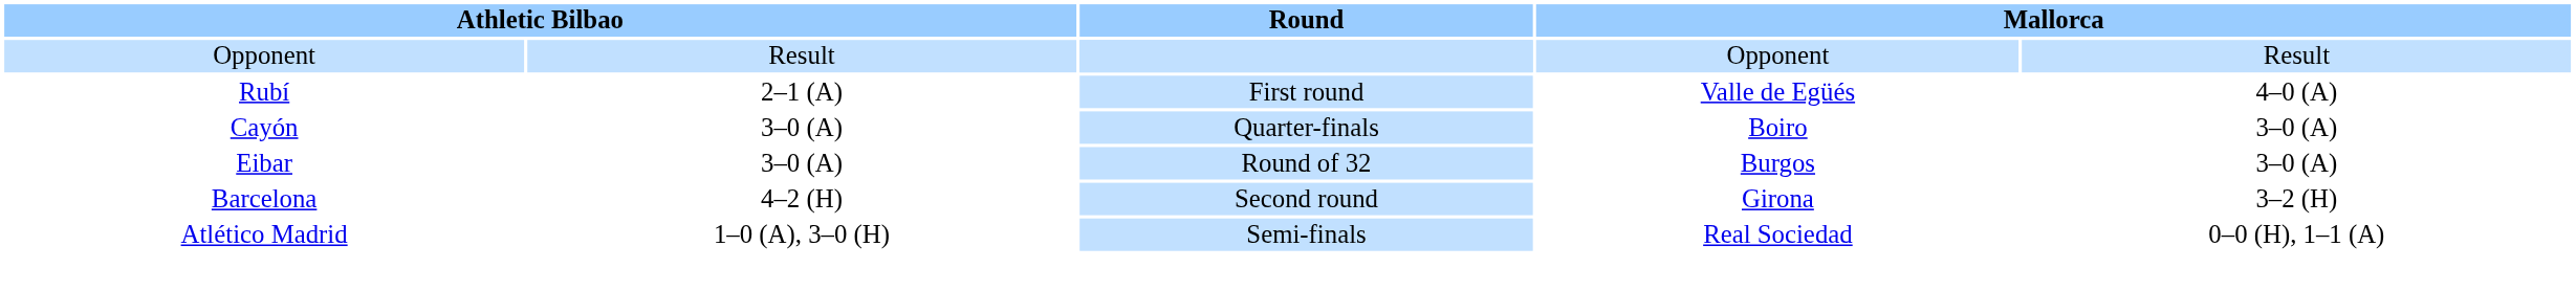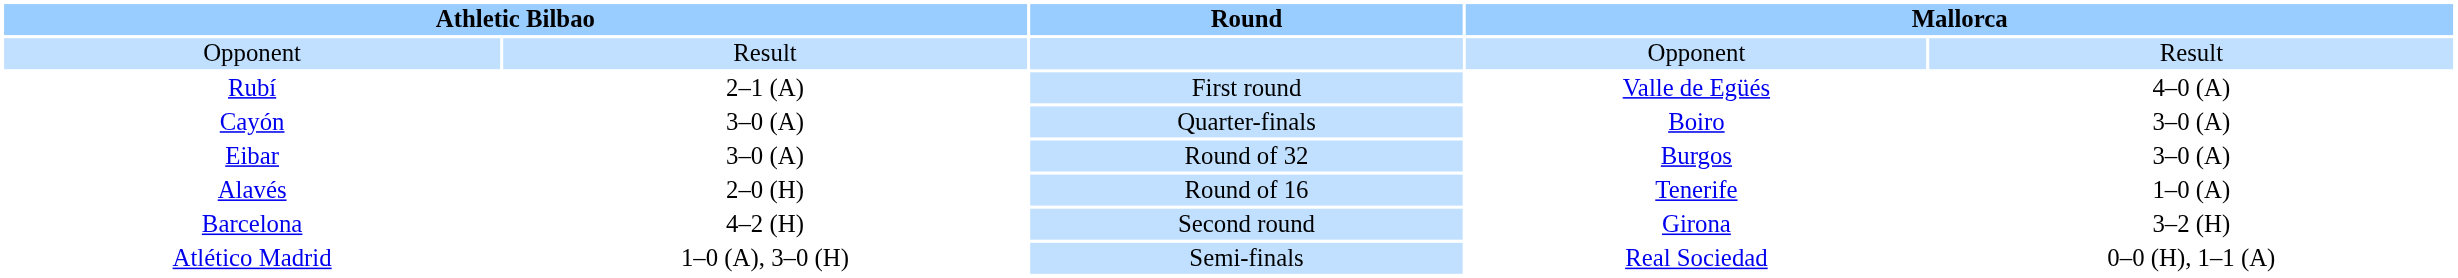+ row: Alavés | 2–0 (H) | Round of 16 | Tenerife | 1–0 (A)
